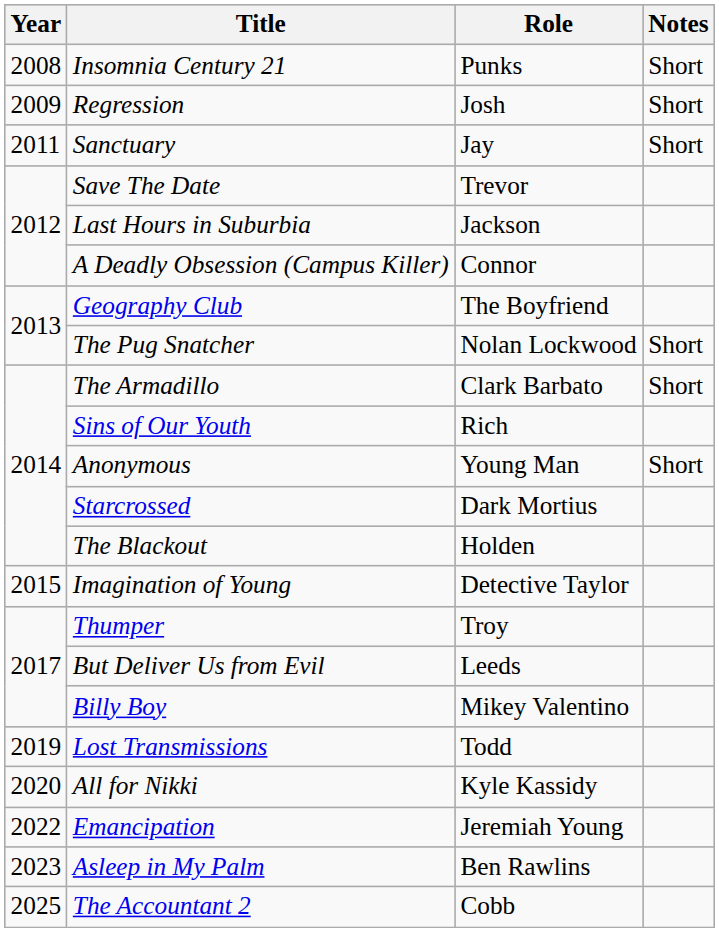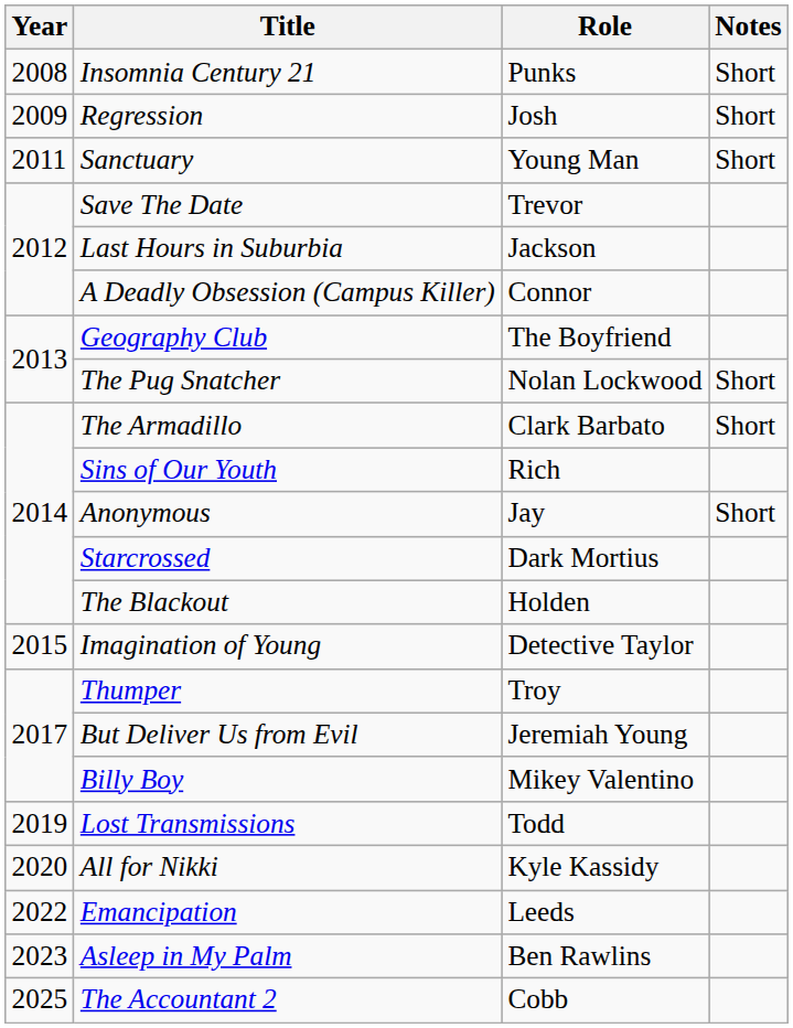Sanctuary | Role: Jay -> Young Man
Anonymous | Role: Young Man -> Jay
But Deliver Us from Evil | Role: Leeds -> Jeremiah Young
Emancipation | Role: Jeremiah Young -> Leeds
